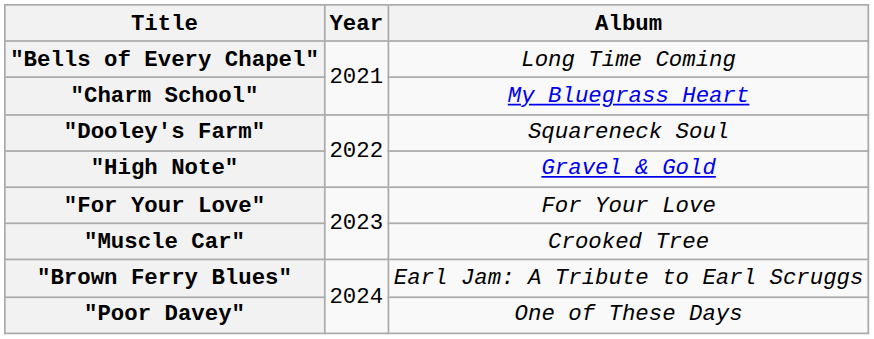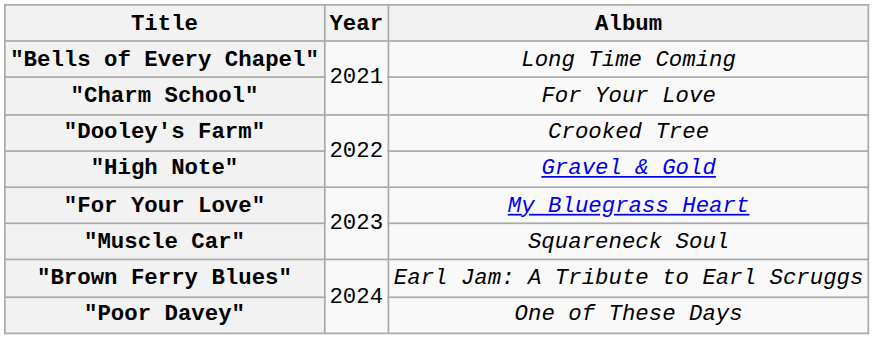"Charm School" | Album: My Bluegrass Heart -> For Your Love
"Dooley's Farm" | Album: Squareneck Soul -> Crooked Tree
"For Your Love" | Album: For Your Love -> My Bluegrass Heart
"Muscle Car" | Album: Crooked Tree -> Squareneck Soul
